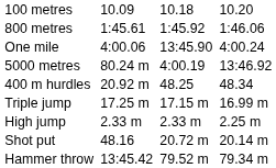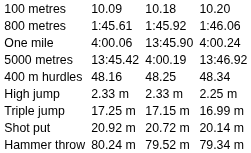5000 metres | column 3: 80.24 m -> 13:45.42
400 m hurdles | column 3: 20.92 m -> 48.16
rows swapped: High jump <-> Triple jump
Shot put | column 3: 48.16 -> 20.92 m
Hammer throw | column 3: 13:45.42 -> 80.24 m
